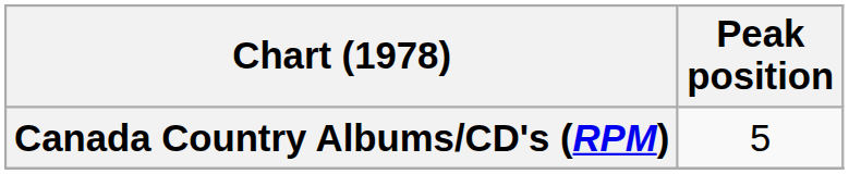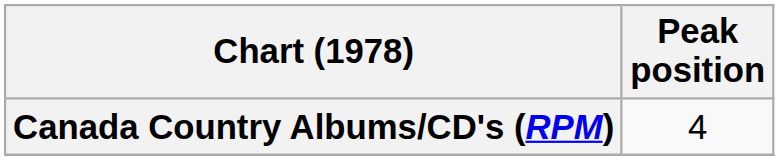Canada Country Albums/CD's (RPM) | Peak position: 5 -> 4
